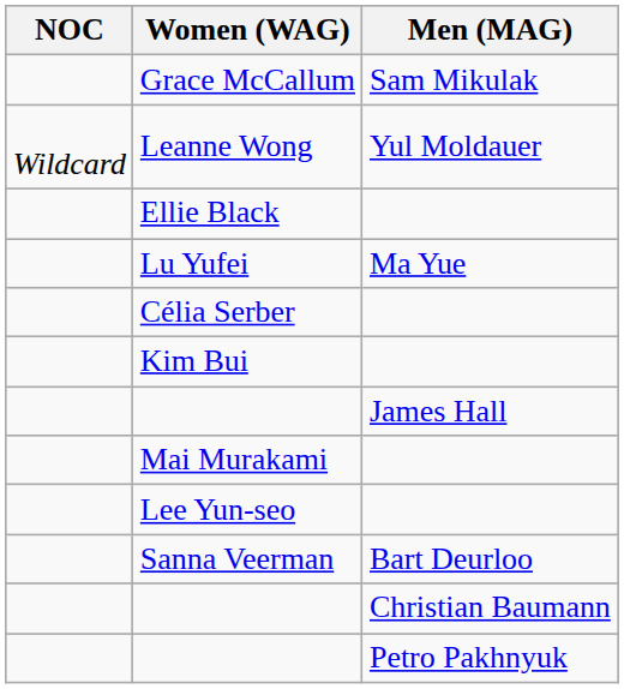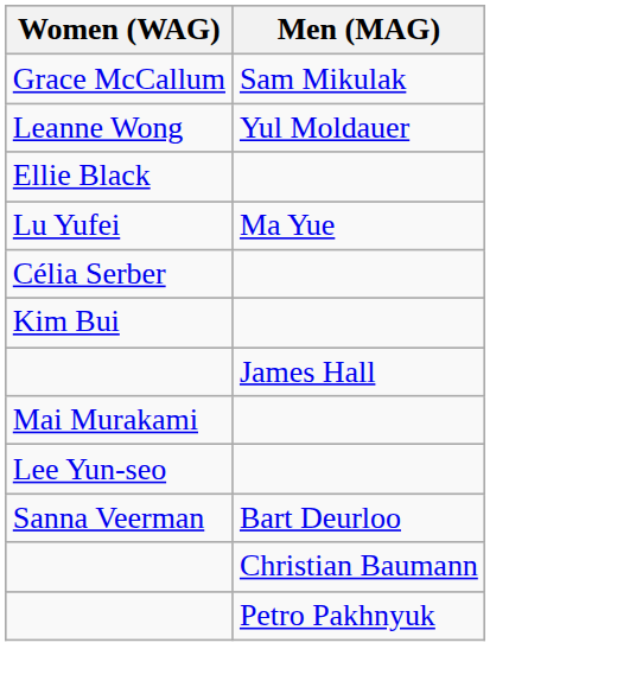- column: NOC | Wildcard
